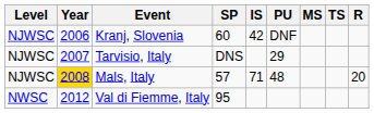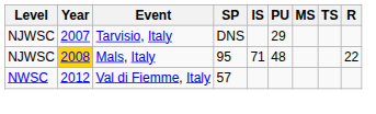- row: NJWSC | 2006 | Kranj, Slovenia | 60 | 42 | DNF
Mals, Italy | SP: 57 -> 95
Mals, Italy | R: 20 -> 22
Val di Fiemme, Italy | SP: 95 -> 57
